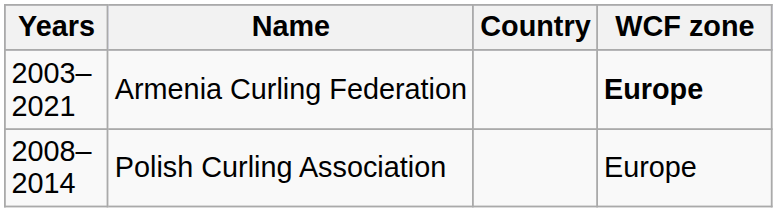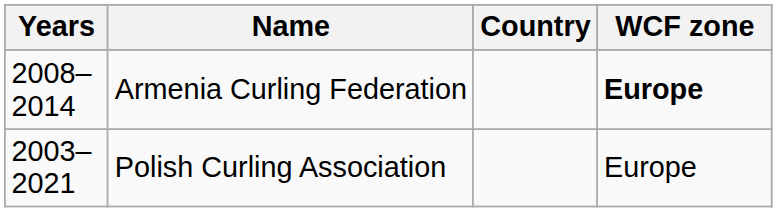Armenia Curling Federation | Years: 2003–2021 -> 2008–2014
Polish Curling Association | Years: 2008–2014 -> 2003–2021
